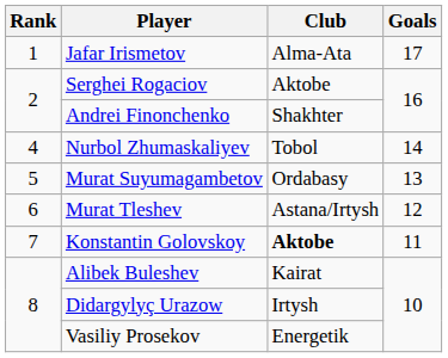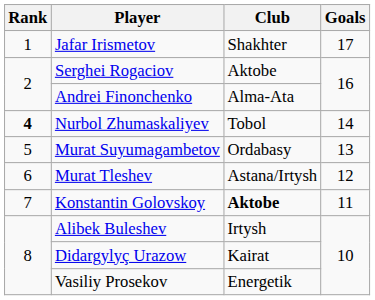Jafar Irismetov | Club: Alma-Ata -> Shakhter
Andrei Finonchenko | Club: Shakhter -> Alma-Ata
Nurbol Zhumaskaliyev | Rank: normal -> bold
Alibek Buleshev | Club: Kairat -> Irtysh
Didargylyç Urazow | Club: Irtysh -> Kairat
